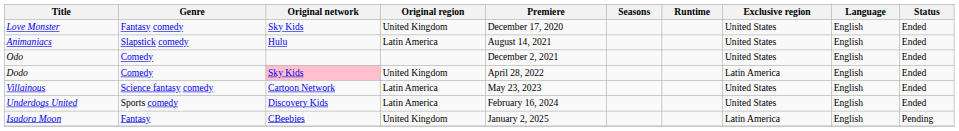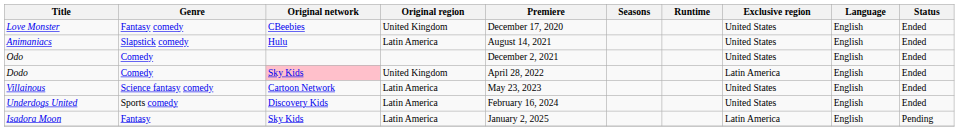Love Monster | Original network: Sky Kids -> CBeebies
Isadora Moon | Original network: CBeebies -> Sky Kids
Isadora Moon | Original region: United Kingdom -> Latin America
